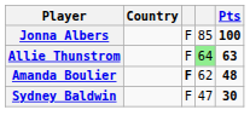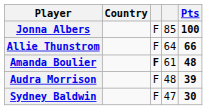Allie Thunstrom | column 4: lightgreen background -> no background
Allie Thunstrom | Pts: 63 -> 66
Amanda Boulier | column 4: 62 -> 61
+ row: Audra Morrison | F | 48 | 39
